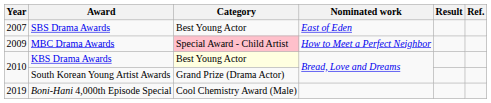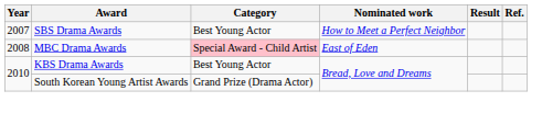SBS Drama Awards | Nominated work: East of Eden -> How to Meet a Perfect Neighbor
MBC Drama Awards | Year: 2009 -> 2008
MBC Drama Awards | Nominated work: How to Meet a Perfect Neighbor -> East of Eden
KBS Drama Awards | Category: lightyellow background -> no background
- row: 2019 | Boni-Hani 4,000th Episode Special | Cool Chemistry Award (Male)
